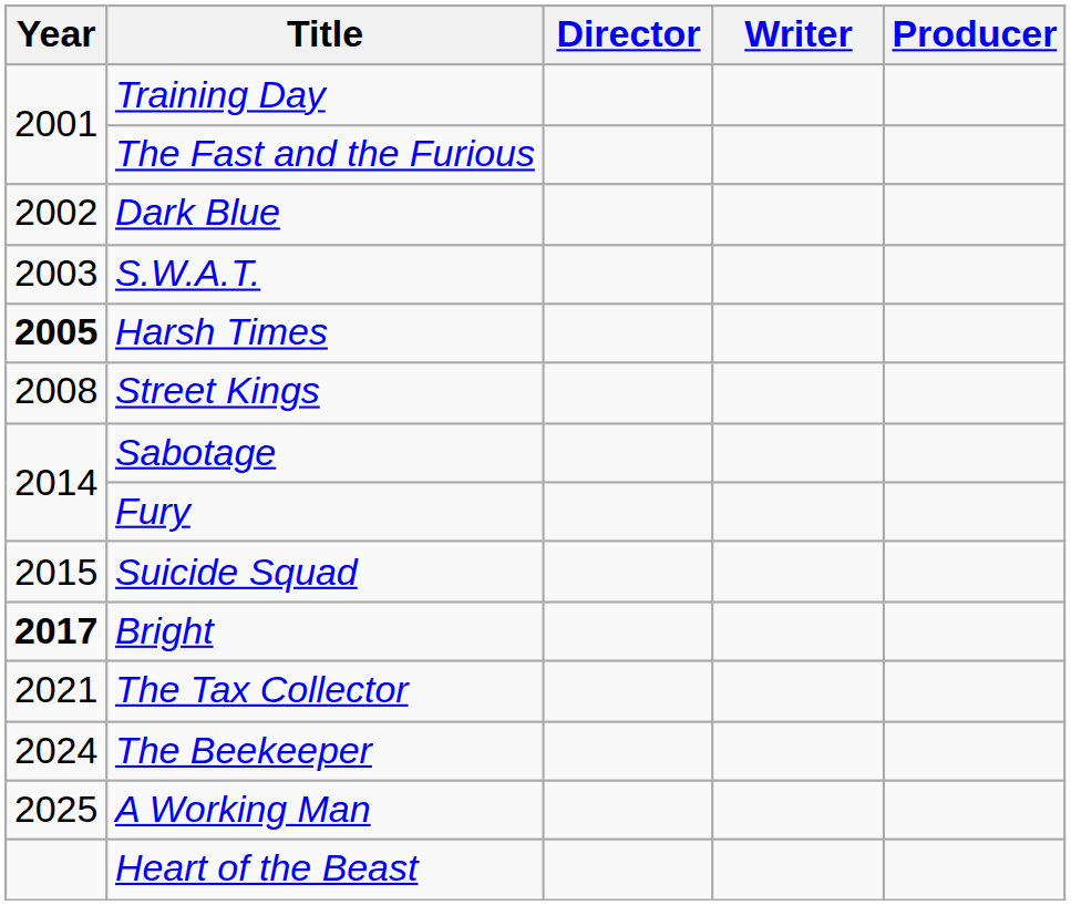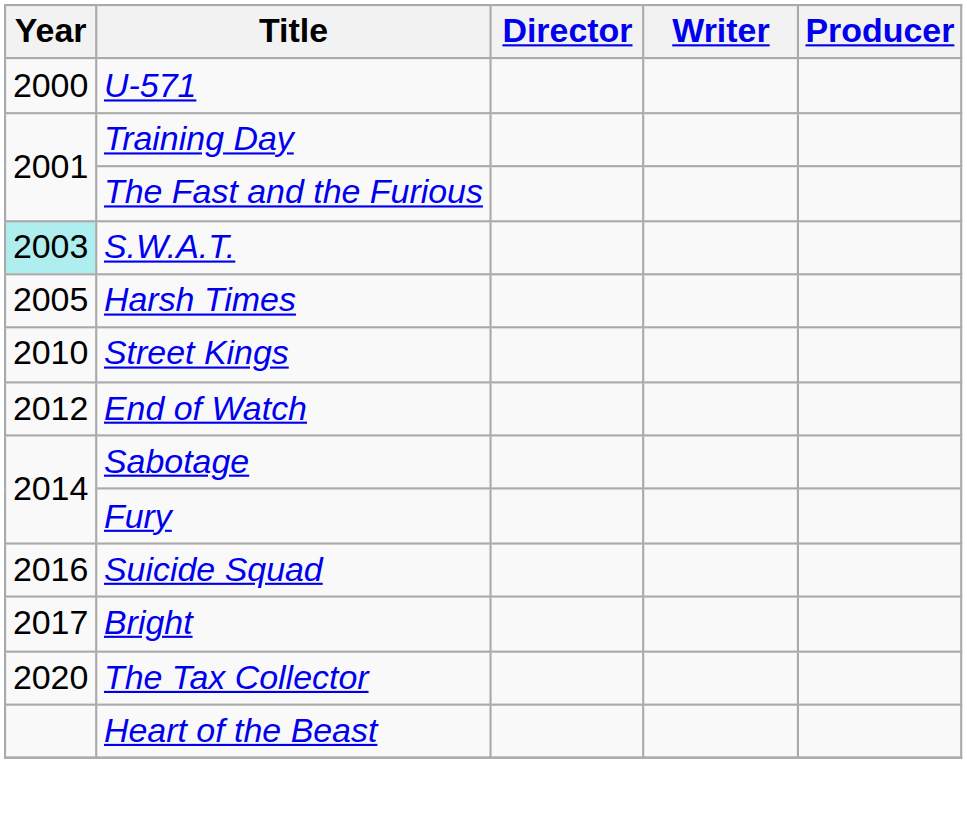+ row: 2000 | U-571
- row: 2002 | Dark Blue
S.W.A.T. | Year: no background -> paleturquoise background
Harsh Times | Year: bold -> normal
Street Kings | Year: 2008 -> 2010
+ row: 2012 | End of Watch
Suicide Squad | Year: 2015 -> 2016
Bright | Year: bold -> normal
The Tax Collector | Year: 2021 -> 2020
- row: 2024 | The Beekeeper
- row: 2025 | A Working Man
